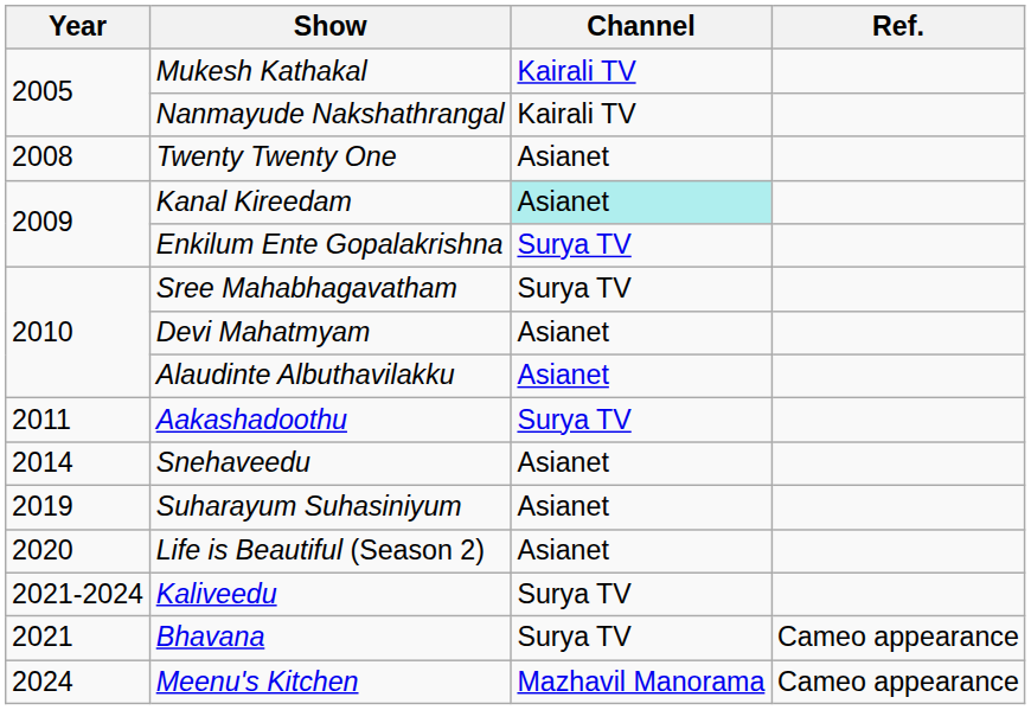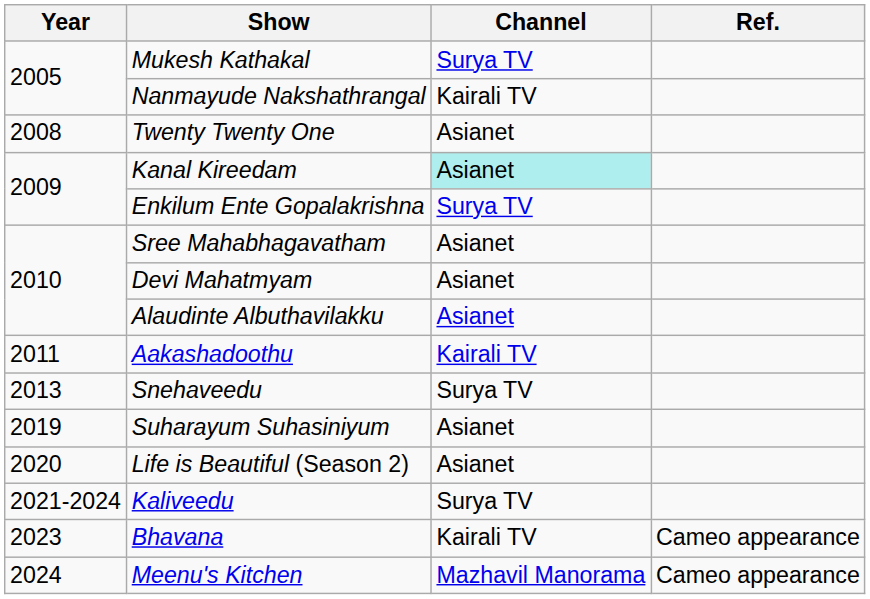Mukesh Kathakal | Channel: Kairali TV -> Surya TV
Sree Mahabhagavatham | Channel: Surya TV -> Asianet
Aakashadoothu | Channel: Surya TV -> Kairali TV
Snehaveedu | Year: 2014 -> 2013
Snehaveedu | Channel: Asianet -> Surya TV
Bhavana | Year: 2021 -> 2023
Bhavana | Channel: Surya TV -> Kairali TV
